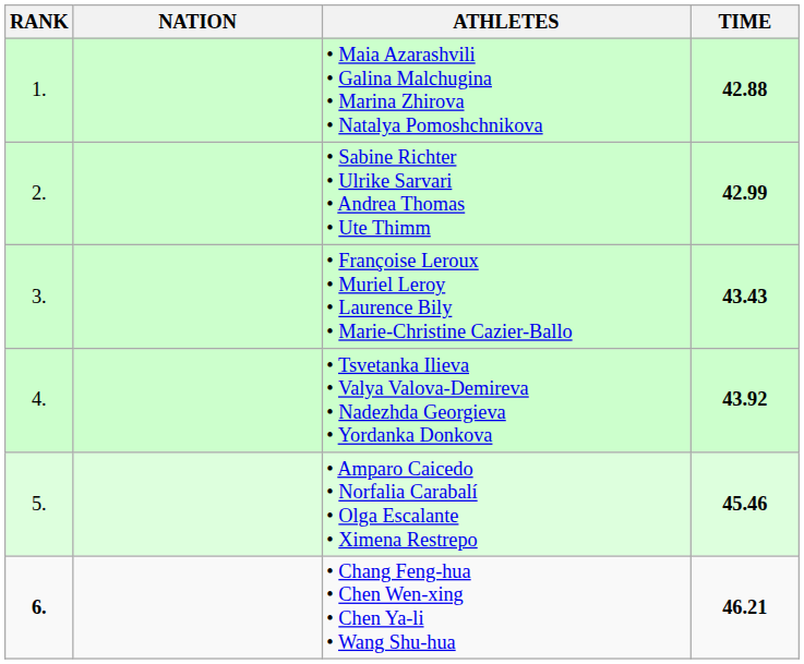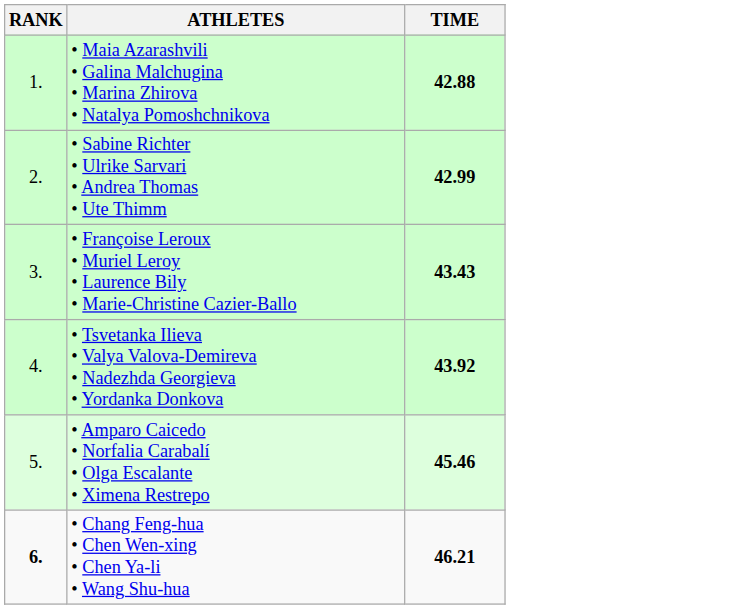- column: NATION
